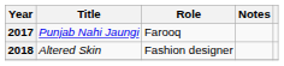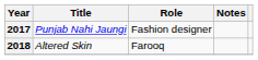2017 | Role: Farooq -> Fashion designer
2018 | Role: Fashion designer -> Farooq
